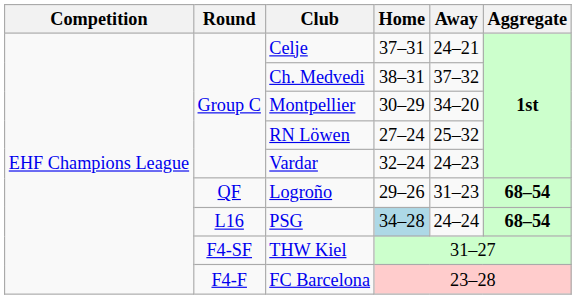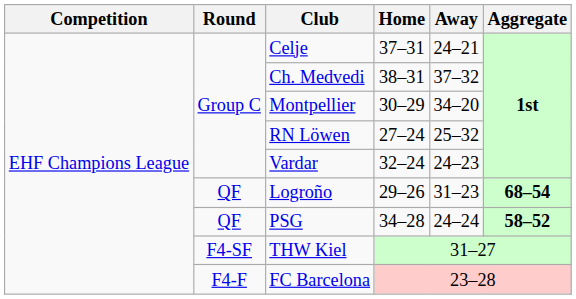PSG | Round: L16 -> QF
PSG | Home: lightblue background -> no background
PSG | Aggregate: 68–54 -> 58–52
